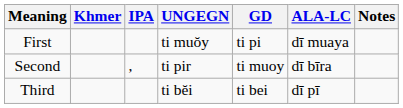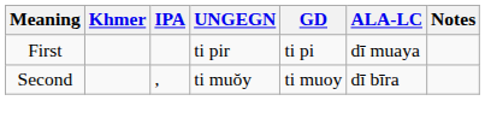First | UNGEGN: ti muŏy -> ti pir
Second | UNGEGN: ti pir -> ti muŏy
- row: Third | ti bĕi | ti bei | dī pī
